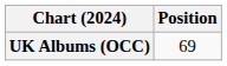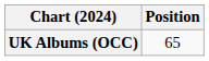UK Albums (OCC) | Position: 69 -> 65
